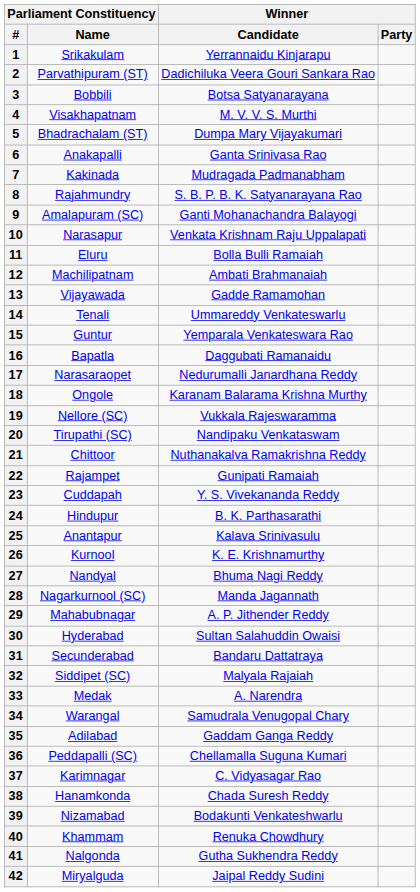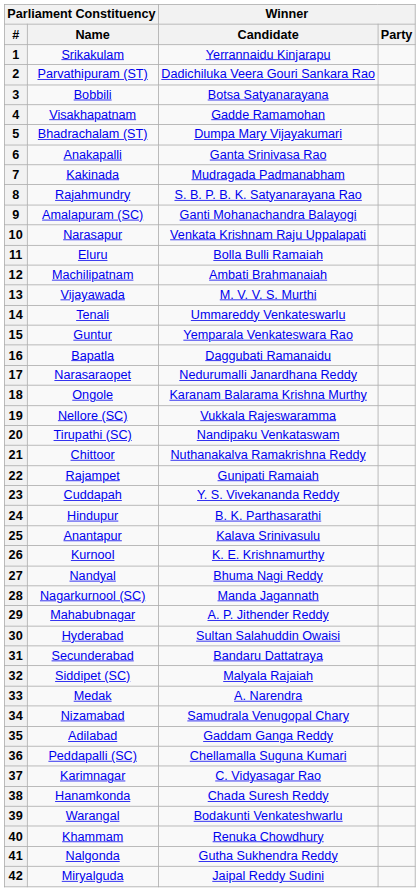4 | Winner / Candidate: M. V. V. S. Murthi -> Gadde Ramamohan
13 | Winner / Candidate: Gadde Ramamohan -> M. V. V. S. Murthi
34 | Parliament Constituency / Name: Warangal -> Nizamabad
39 | Parliament Constituency / Name: Nizamabad -> Warangal
